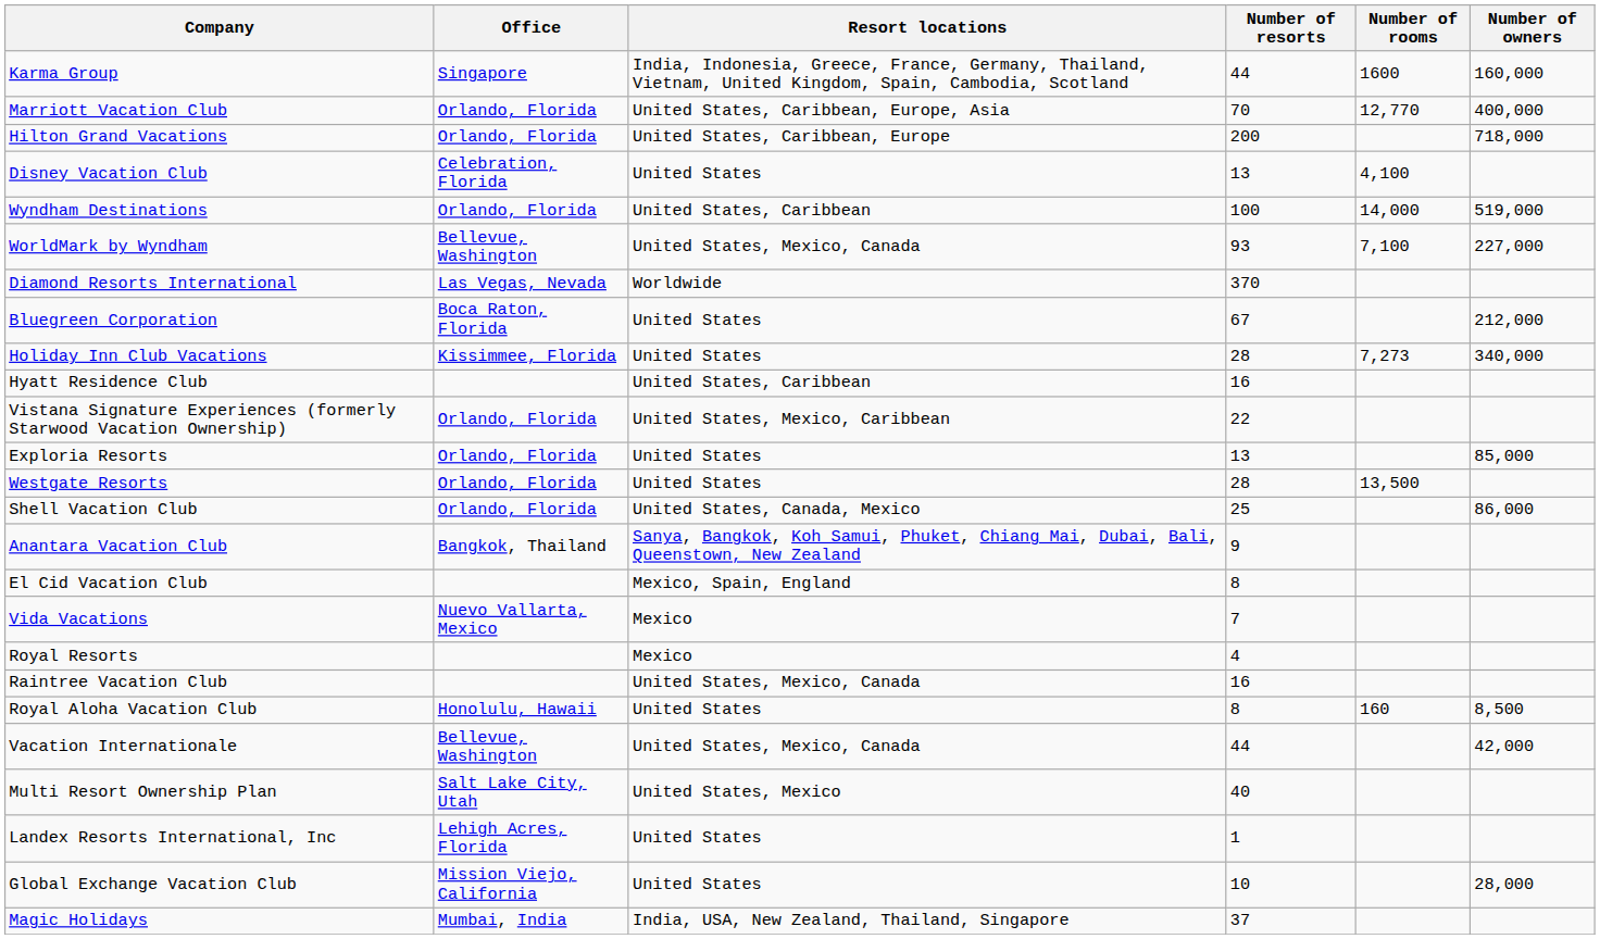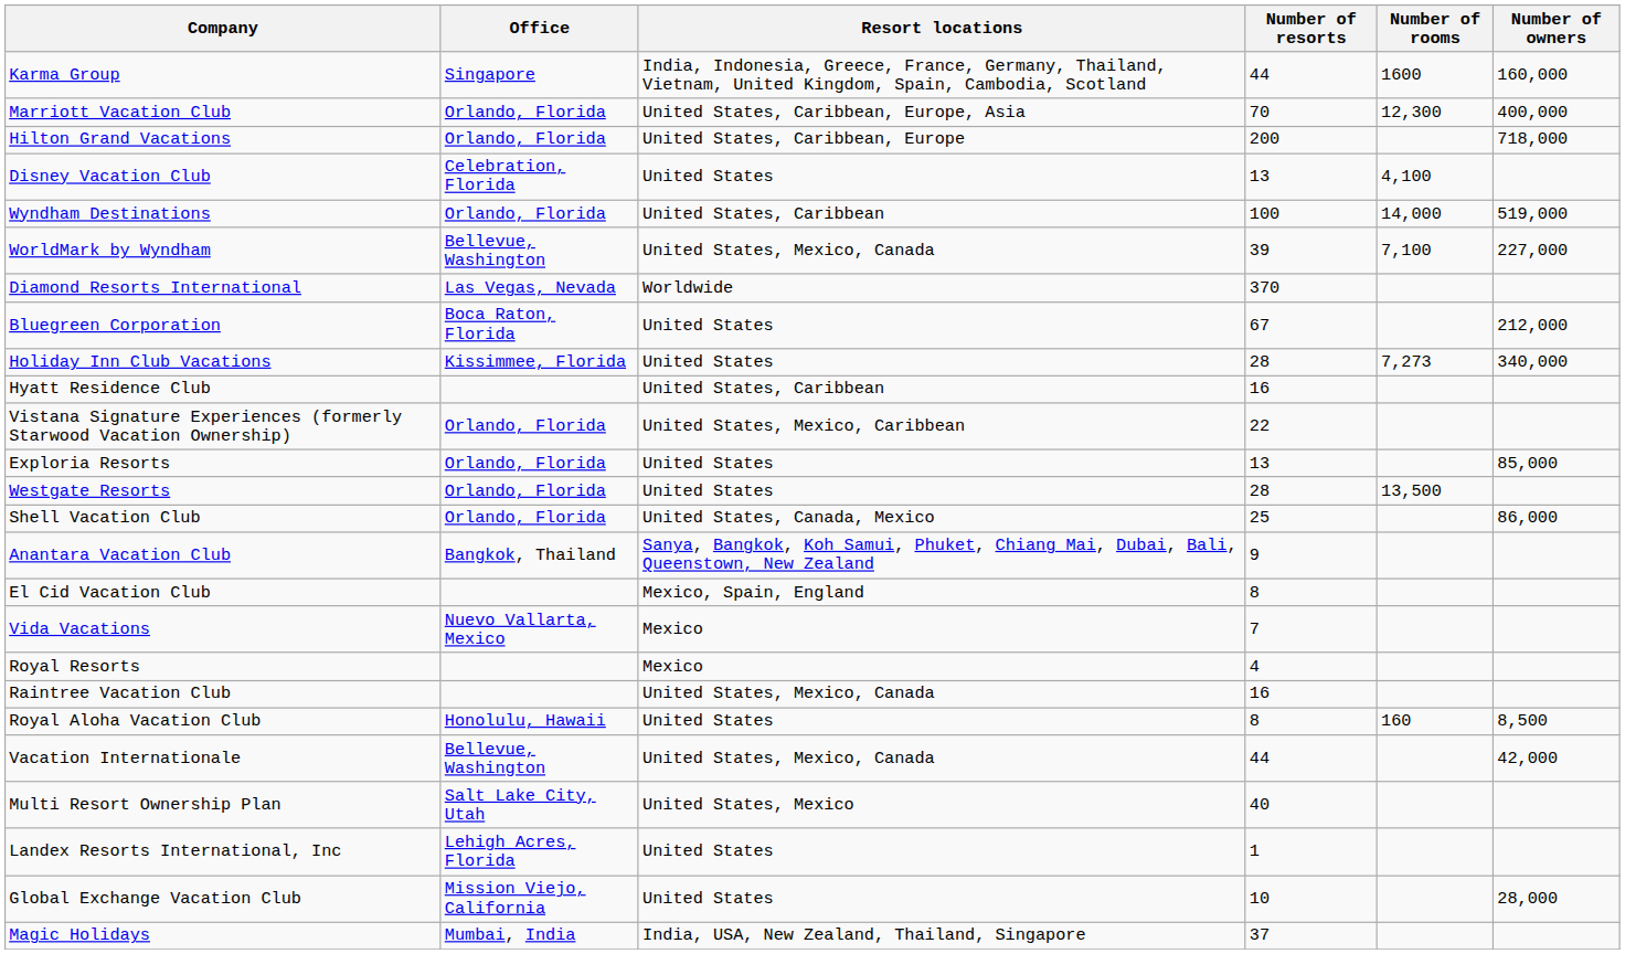Marriott Vacation Club | Number of rooms: 12,770 -> 12,300
WorldMark by Wyndham | Number of resorts: 93 -> 39
